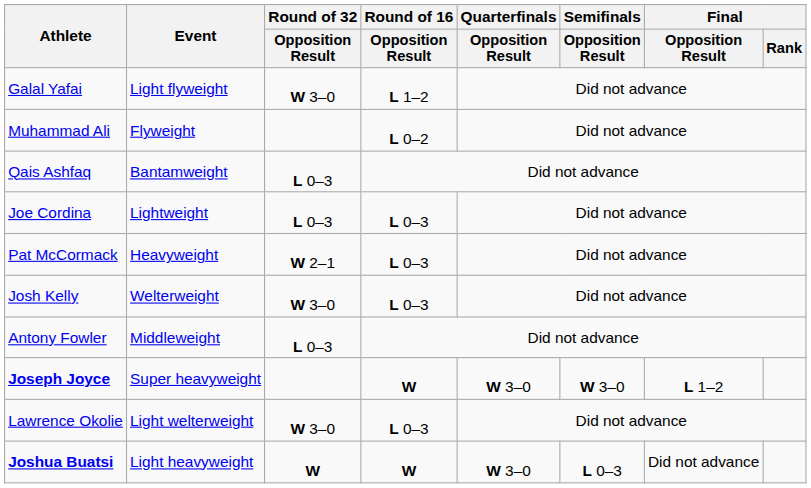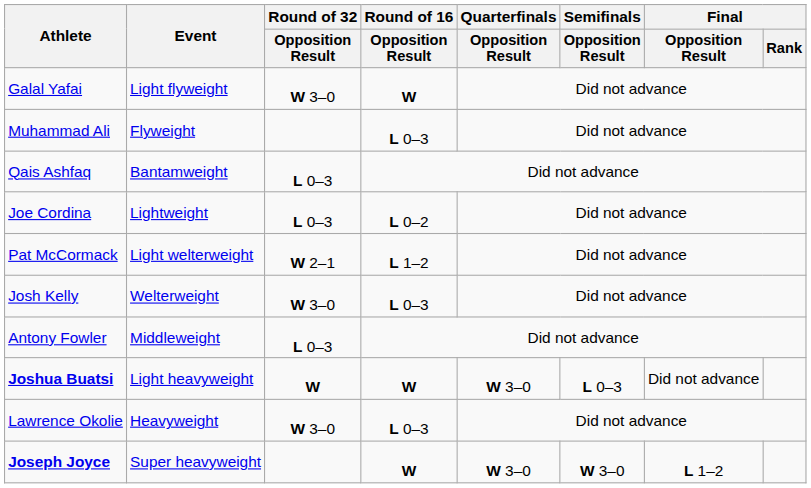Galal Yafai | Round of 16 / Opposition Result: L 1–2 -> W
Muhammad Ali | Round of 16 / Opposition Result: L 0–2 -> L 0–3
Joe Cordina | Round of 16 / Opposition Result: L 0–3 -> L 0–2
Pat McCormack | Event: Heavyweight -> Light welterweight
Pat McCormack | Round of 16 / Opposition Result: L 0–3 -> L 1–2
rows swapped: Joshua Buatsi <-> Joseph Joyce
Lawrence Okolie | Event: Light welterweight -> Heavyweight
